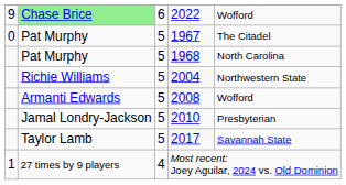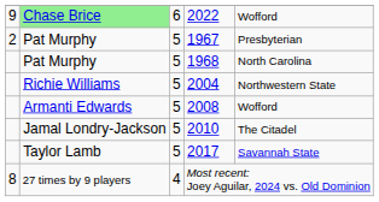1967 | column 1: 0 -> 2
1967 | column 5: The Citadel -> Presbyterian
2010 | column 5: Presbyterian -> The Citadel
Most recent: Joey Aguilar, 2024 vs. Old Dominion | column 1: 1 -> 8
